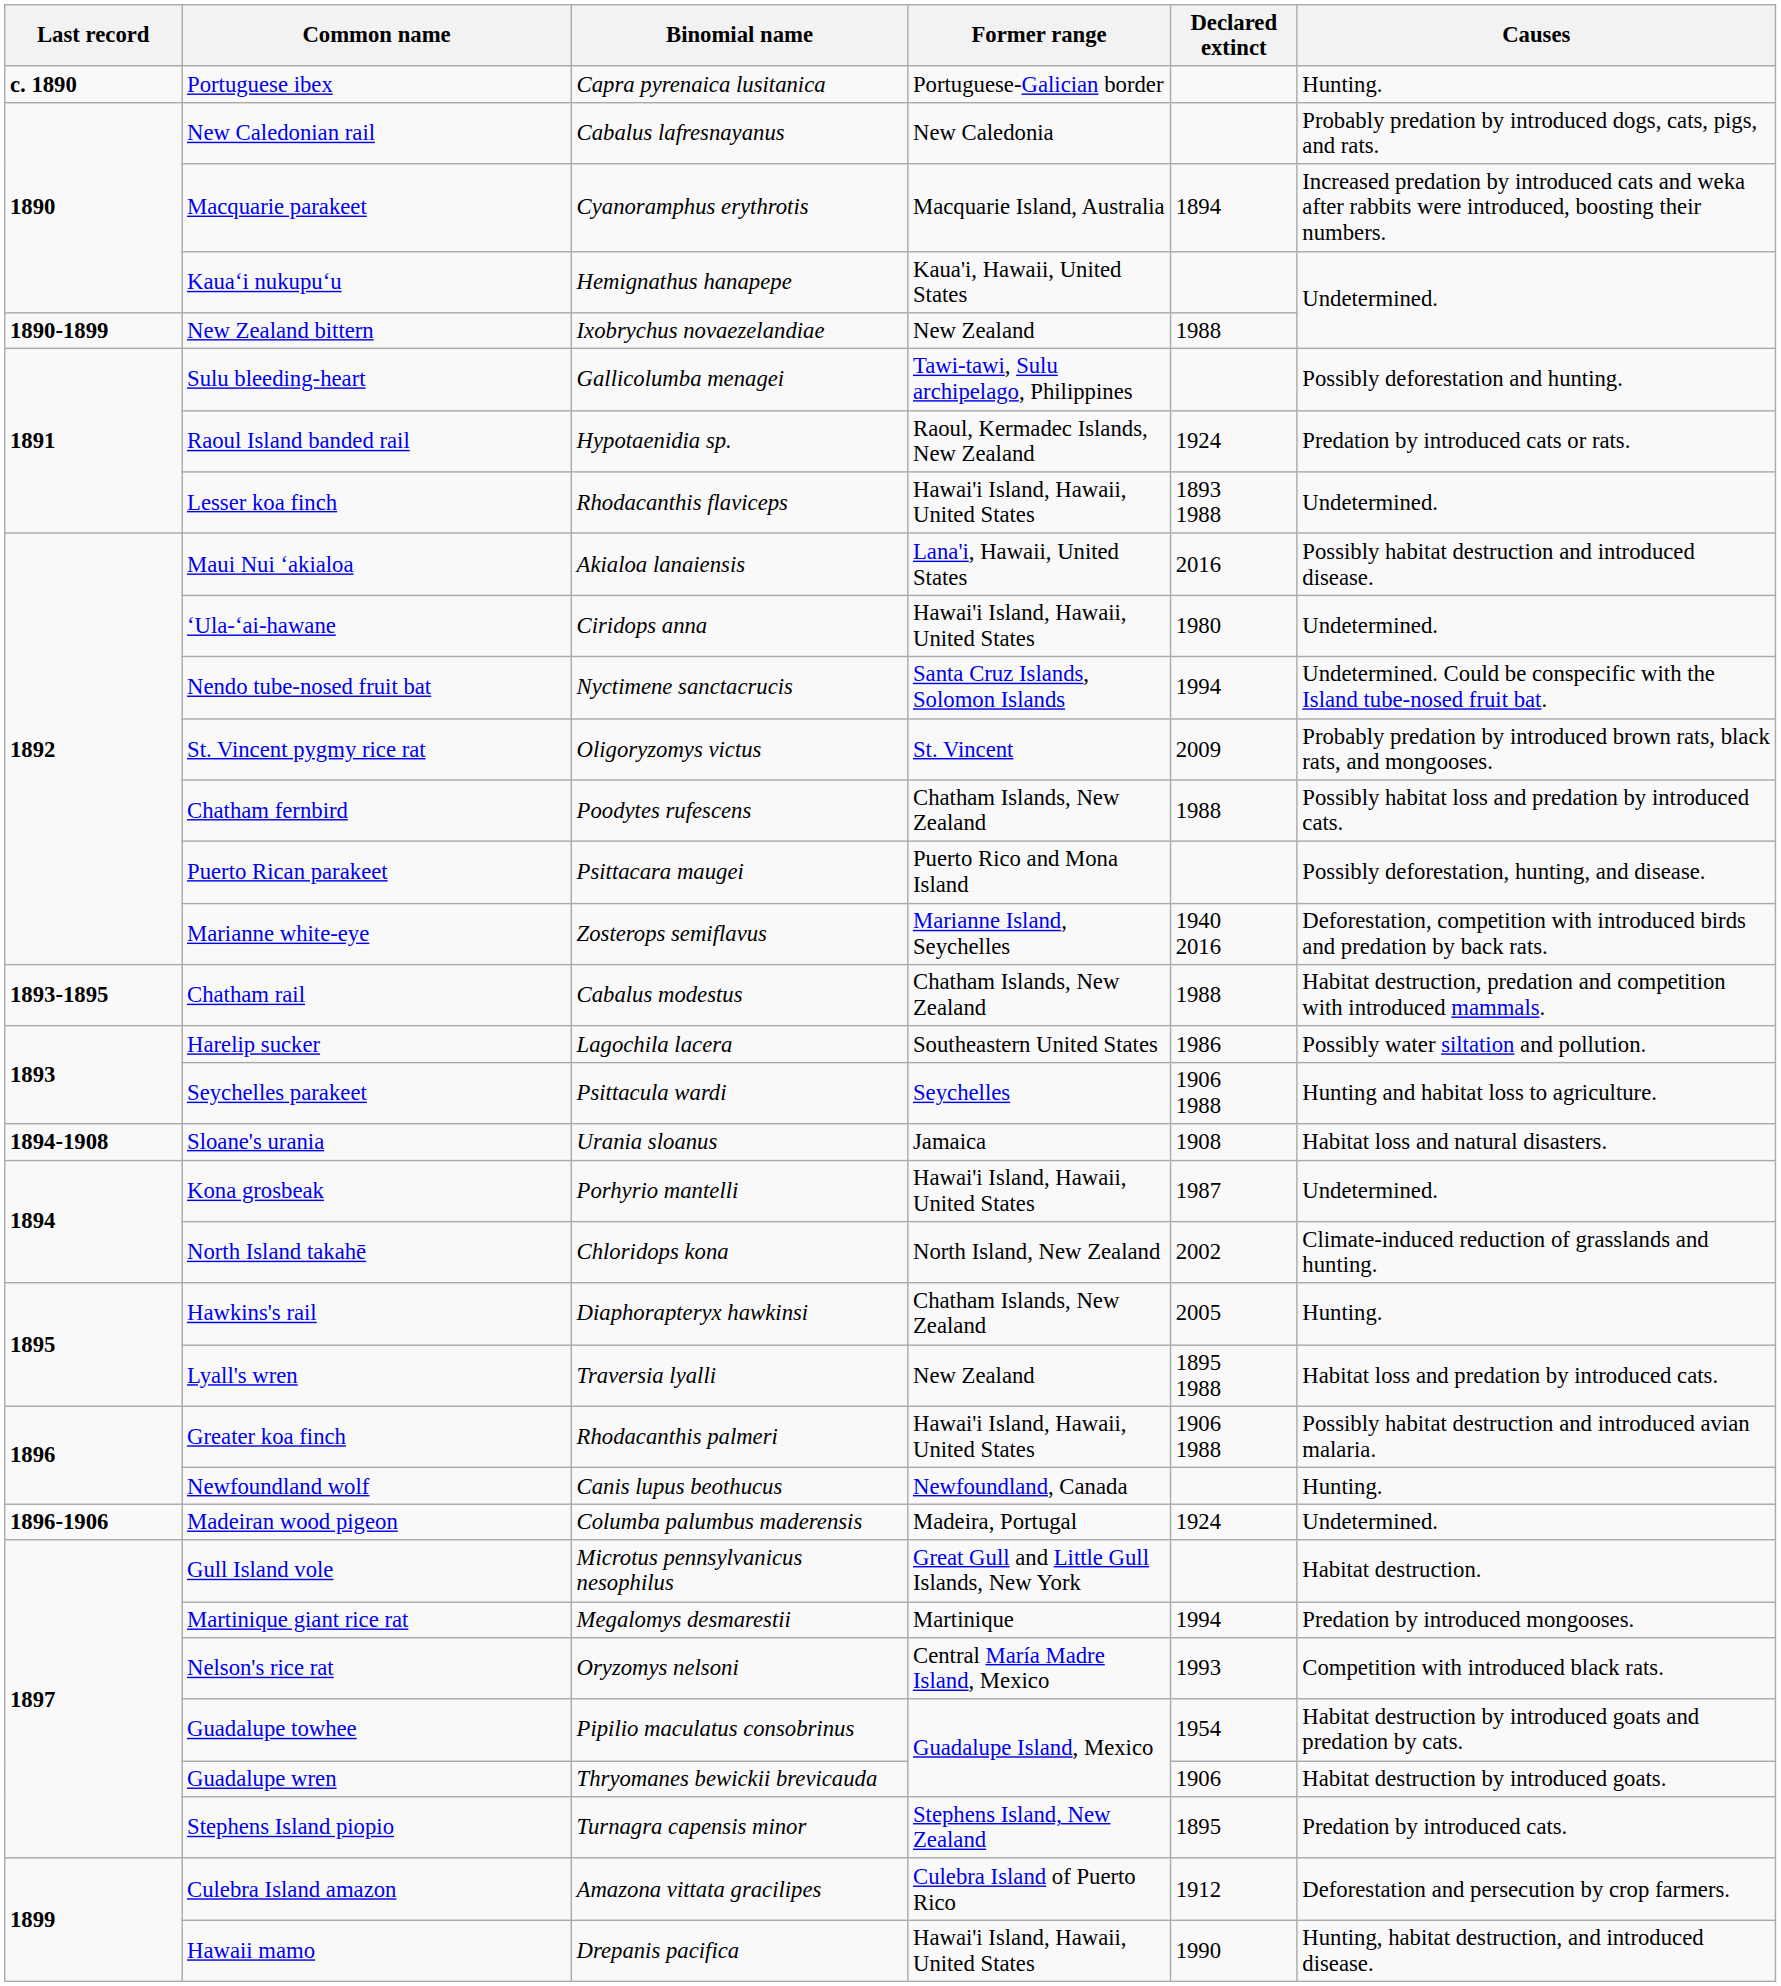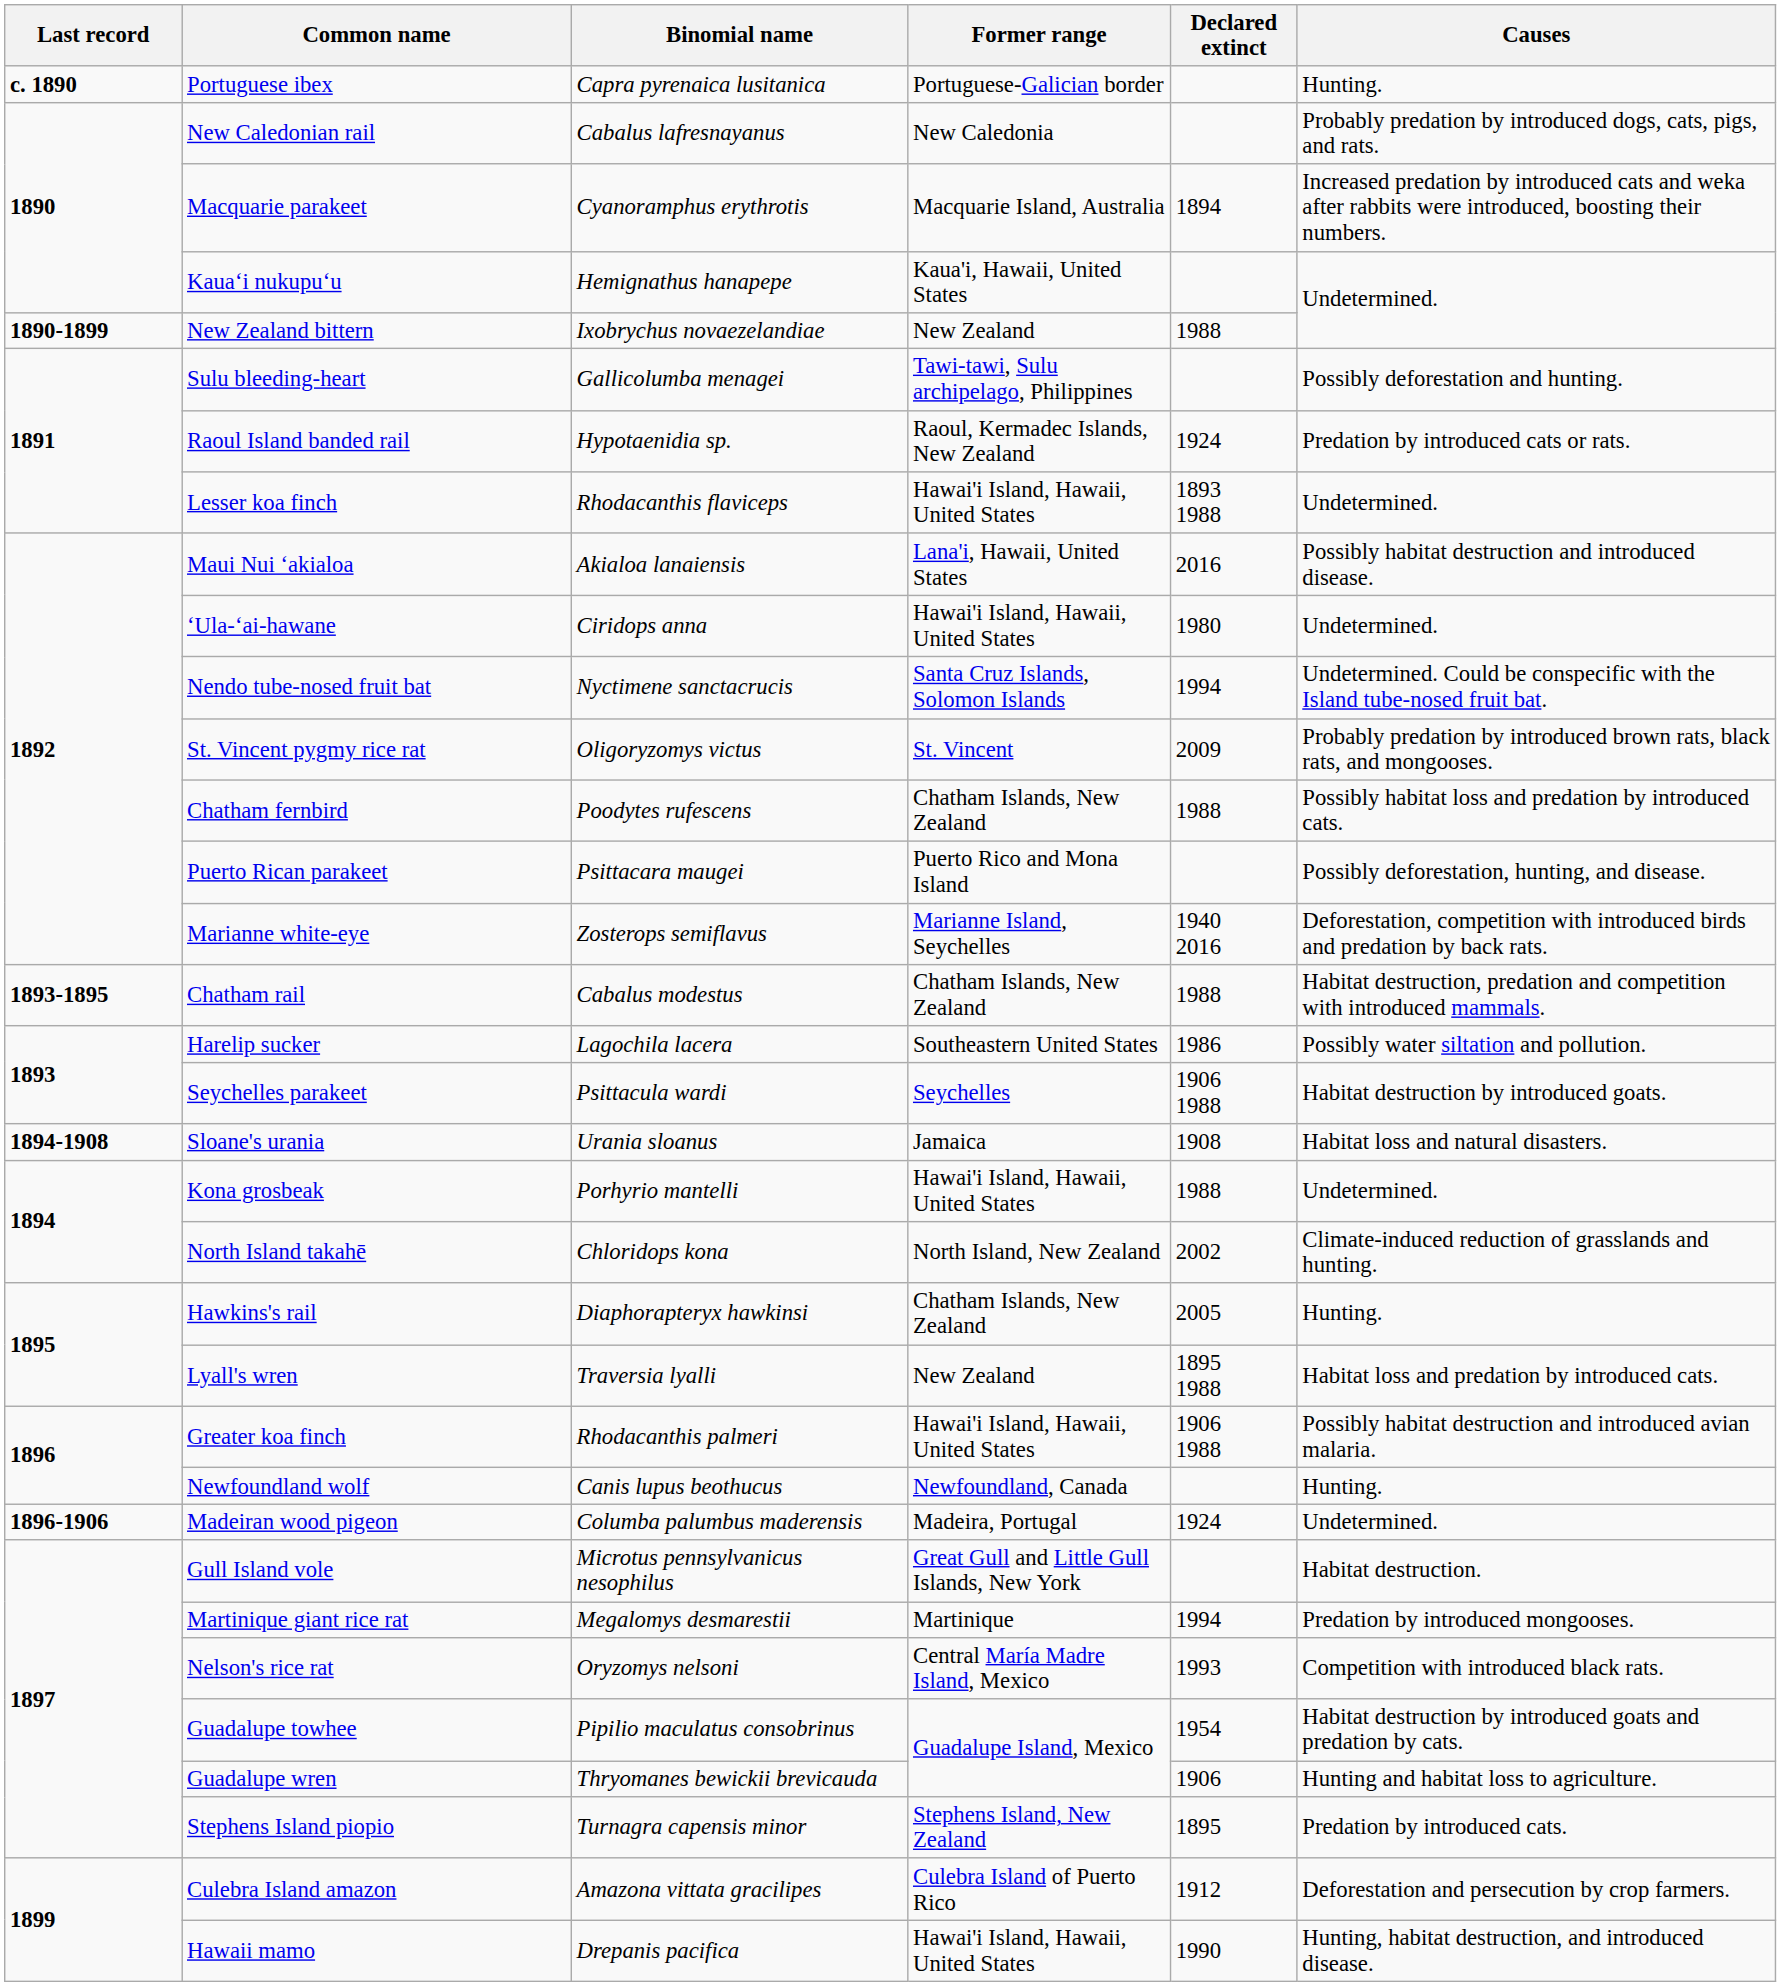Seychelles parakeet | Causes: Hunting and habitat loss to agriculture. -> Habitat destruction by introduced goats.
Kona grosbeak | Declared extinct: 1987 -> 1988
Guadalupe wren | Causes: Habitat destruction by introduced goats. -> Hunting and habitat loss to agriculture.
